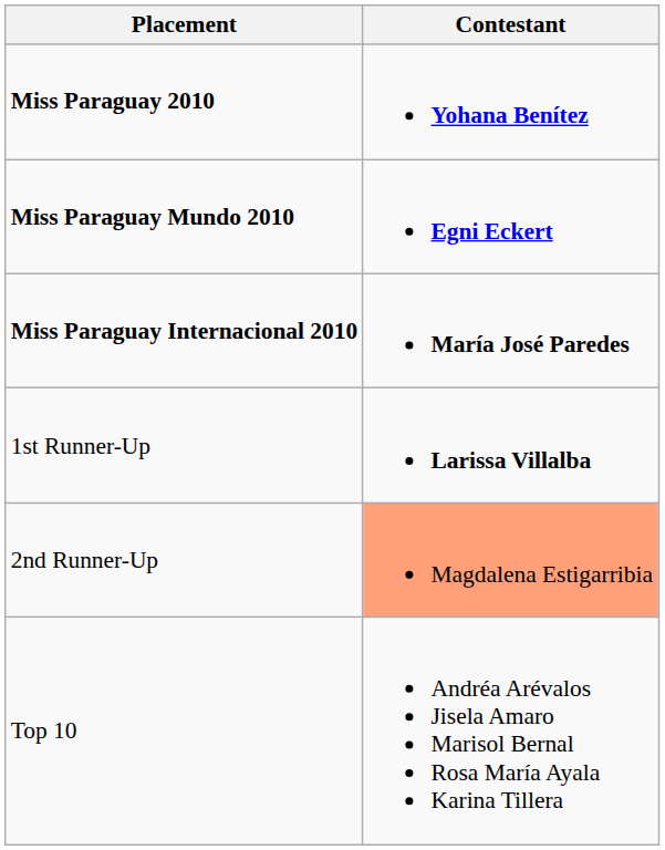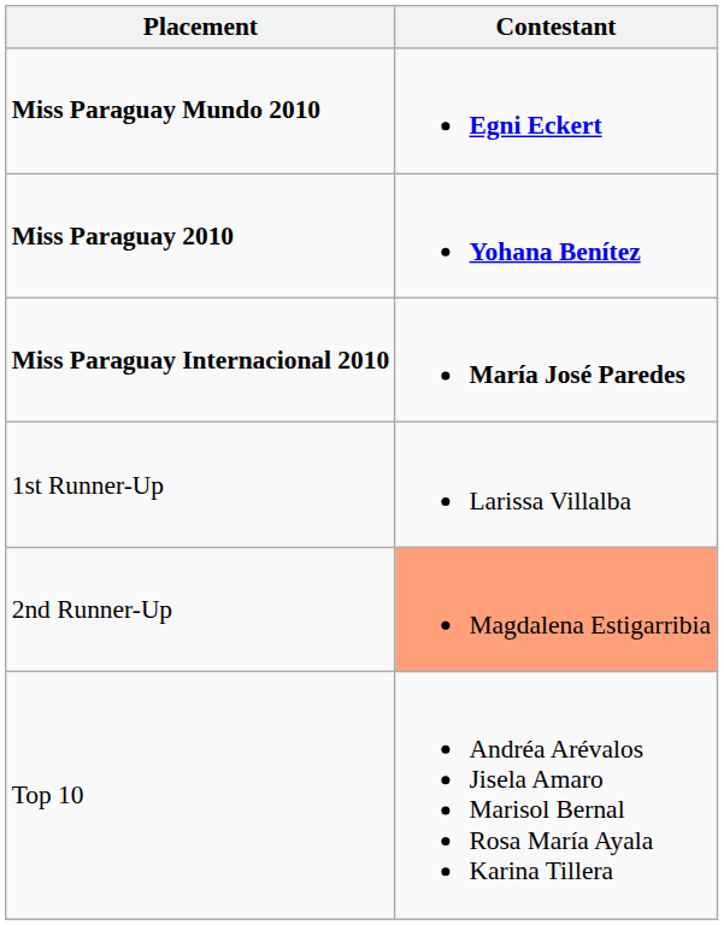rows swapped: Miss Paraguay 2010 <-> Miss Paraguay Mundo 2010
1st Runner-Up | Contestant: bold -> normal
